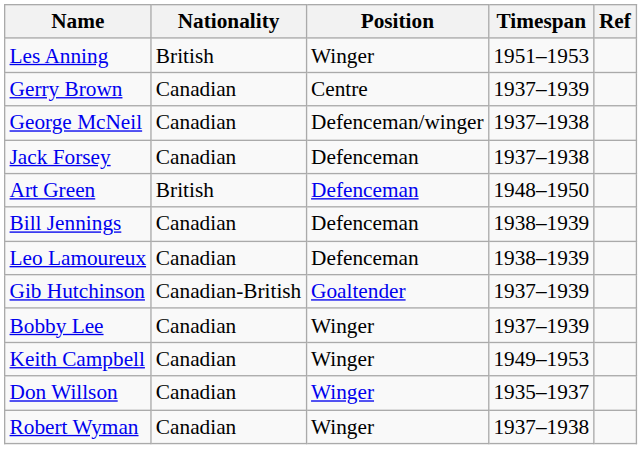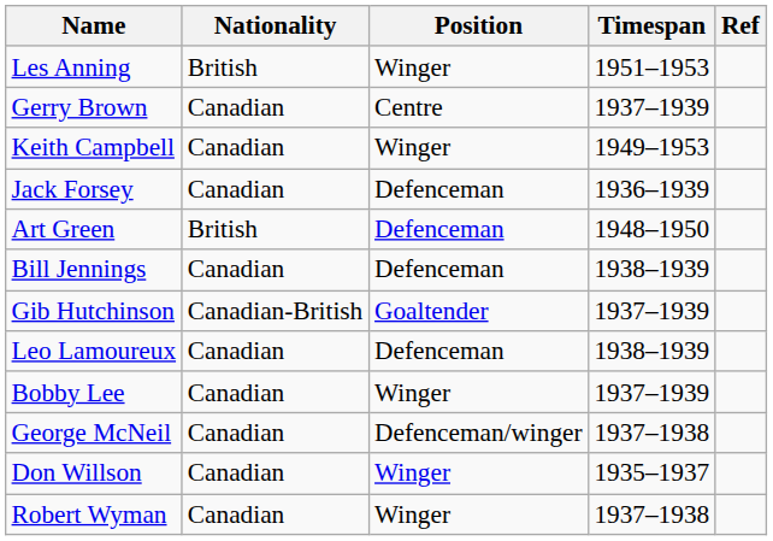rows swapped: Keith Campbell <-> George McNeil
Jack Forsey | Timespan: 1937–1938 -> 1936–1939
rows swapped: Gib Hutchinson <-> Leo Lamoureux
